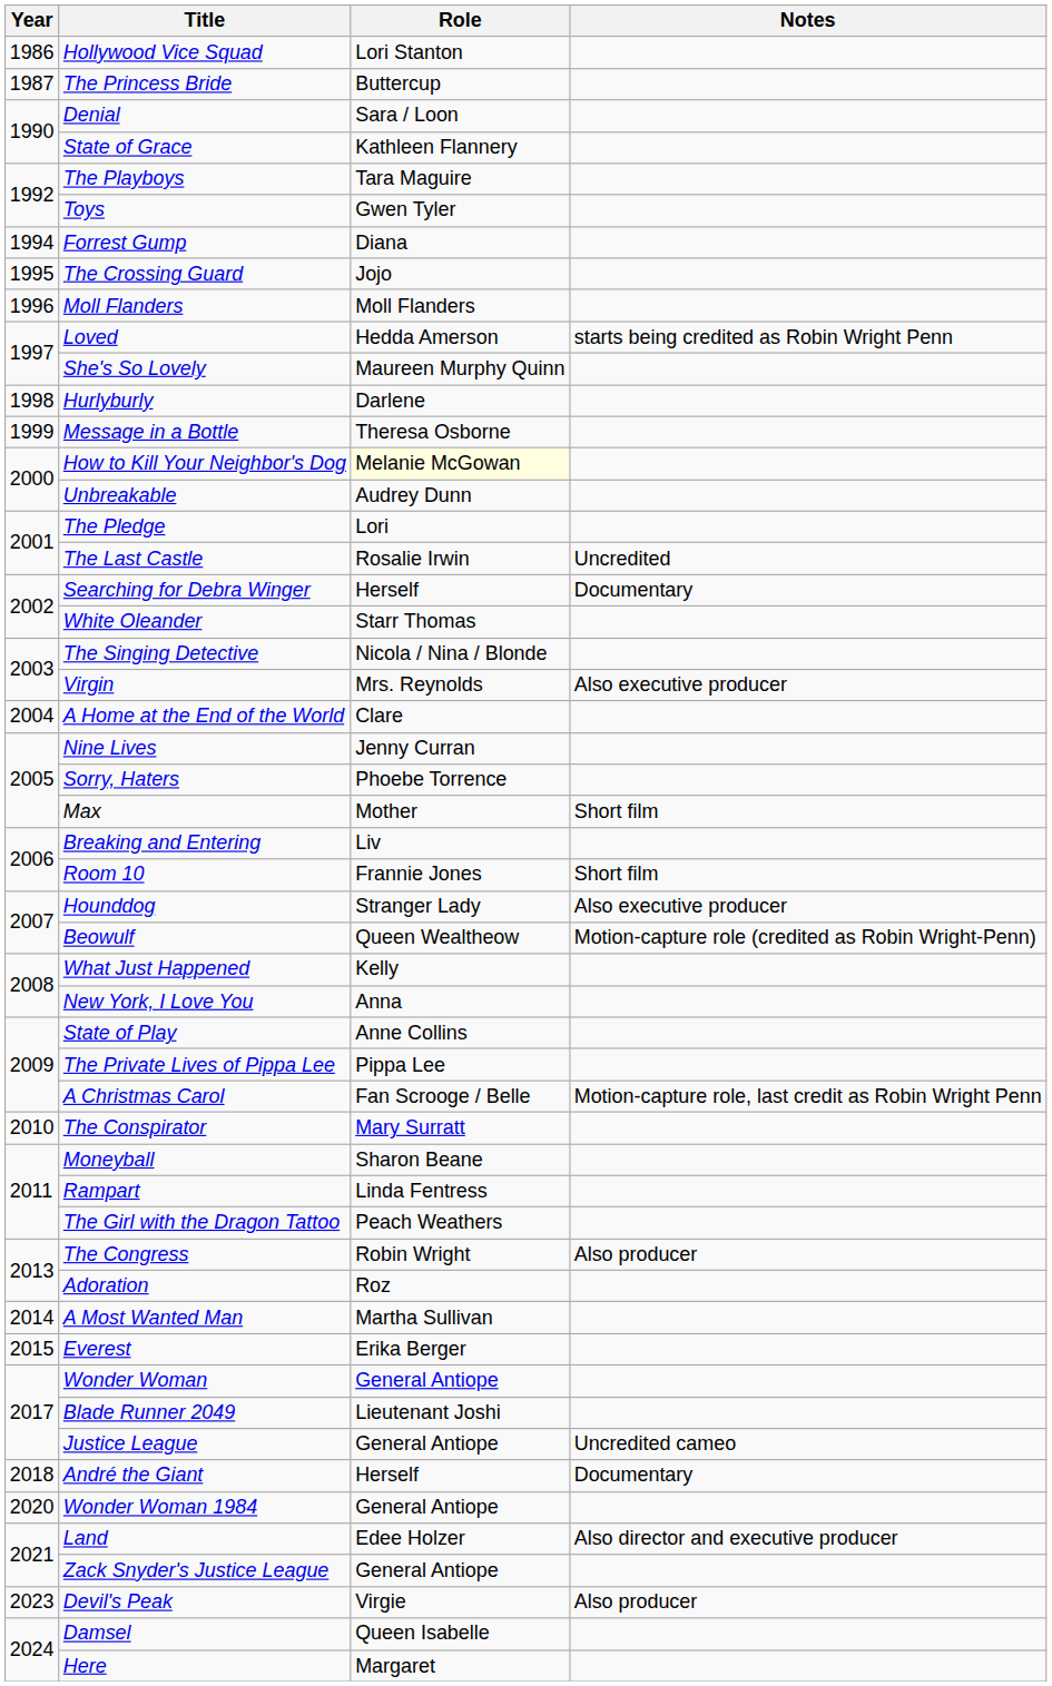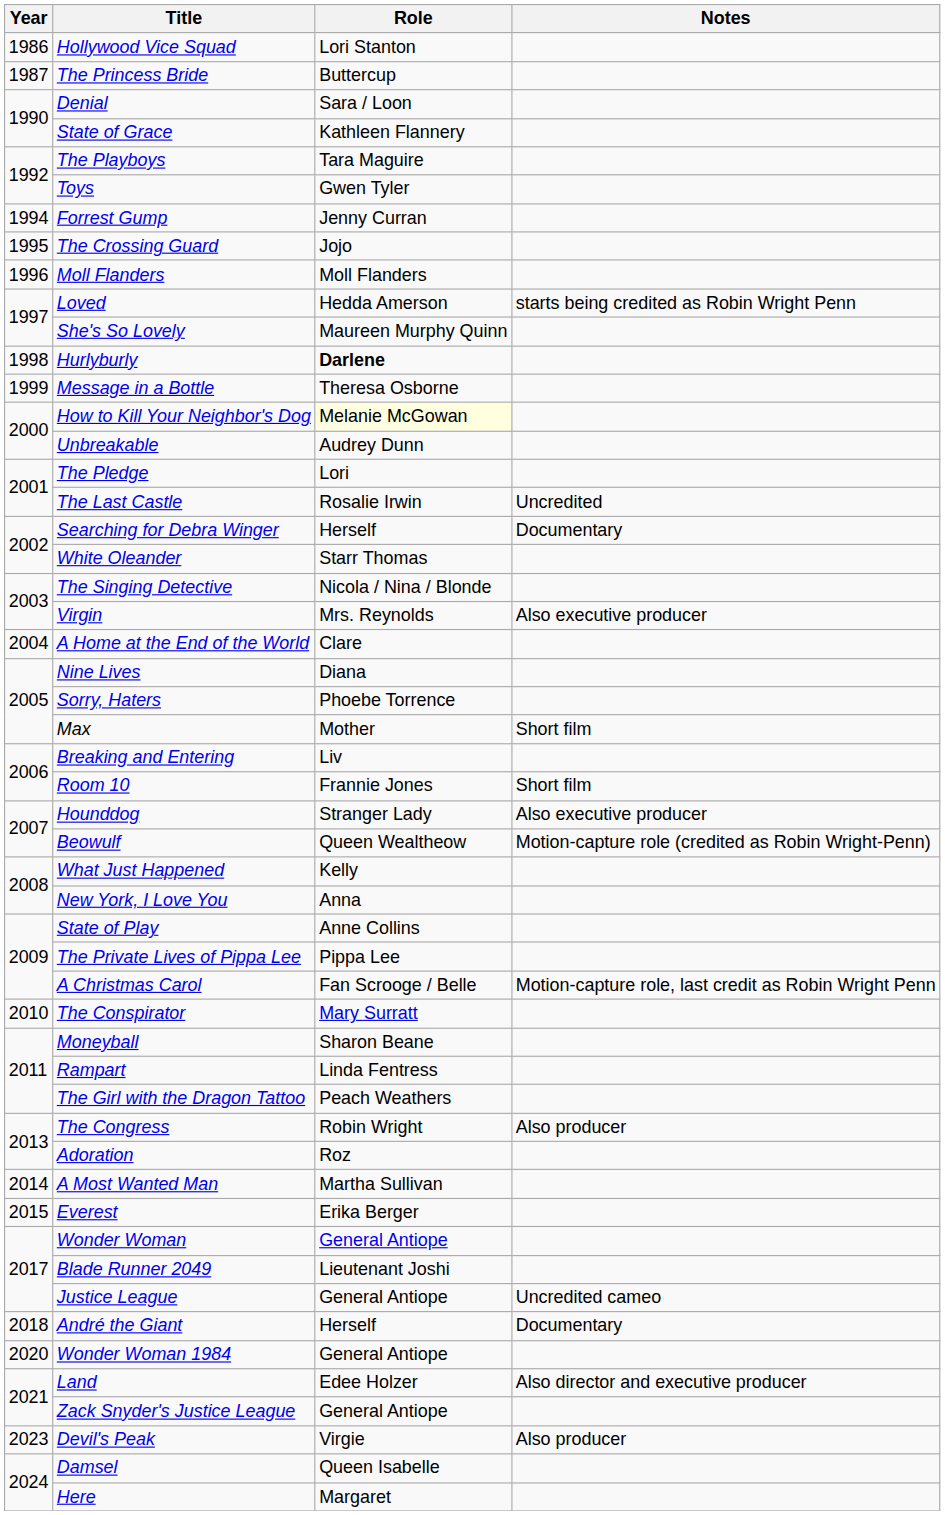Forrest Gump | Role: Diana -> Jenny Curran
Hurlyburly | Role: normal -> bold
Nine Lives | Role: Jenny Curran -> Diana
